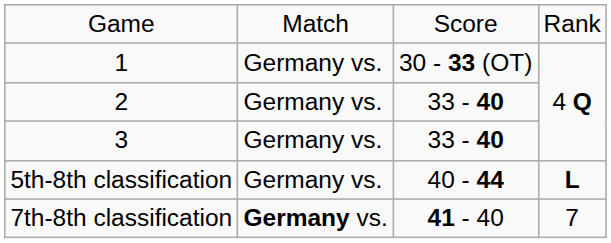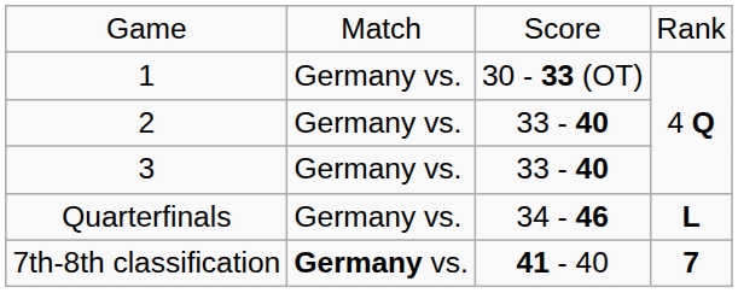+ row: Quarterfinals | Germany vs. | 34 - 46 | L
- row: 5th-8th classification | Germany vs. | 40 - 44 | L
7th-8th classification | column 4: normal -> bold
